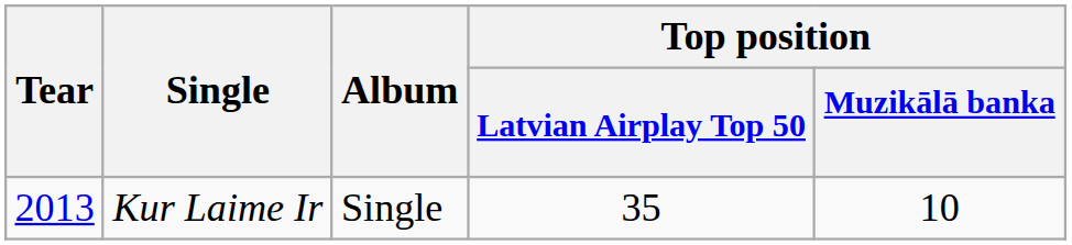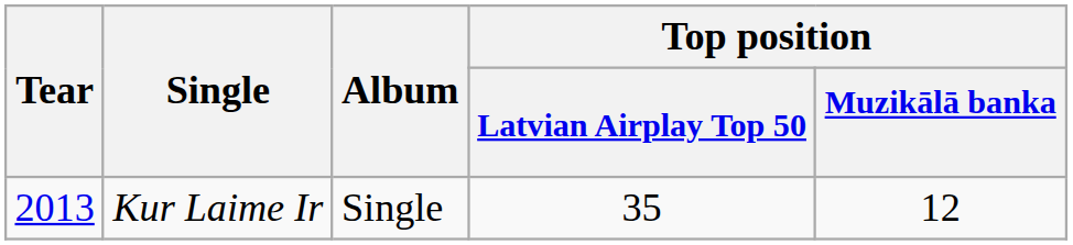Kur Laime Ir | Top position / Muzikālā banka: 10 -> 12
